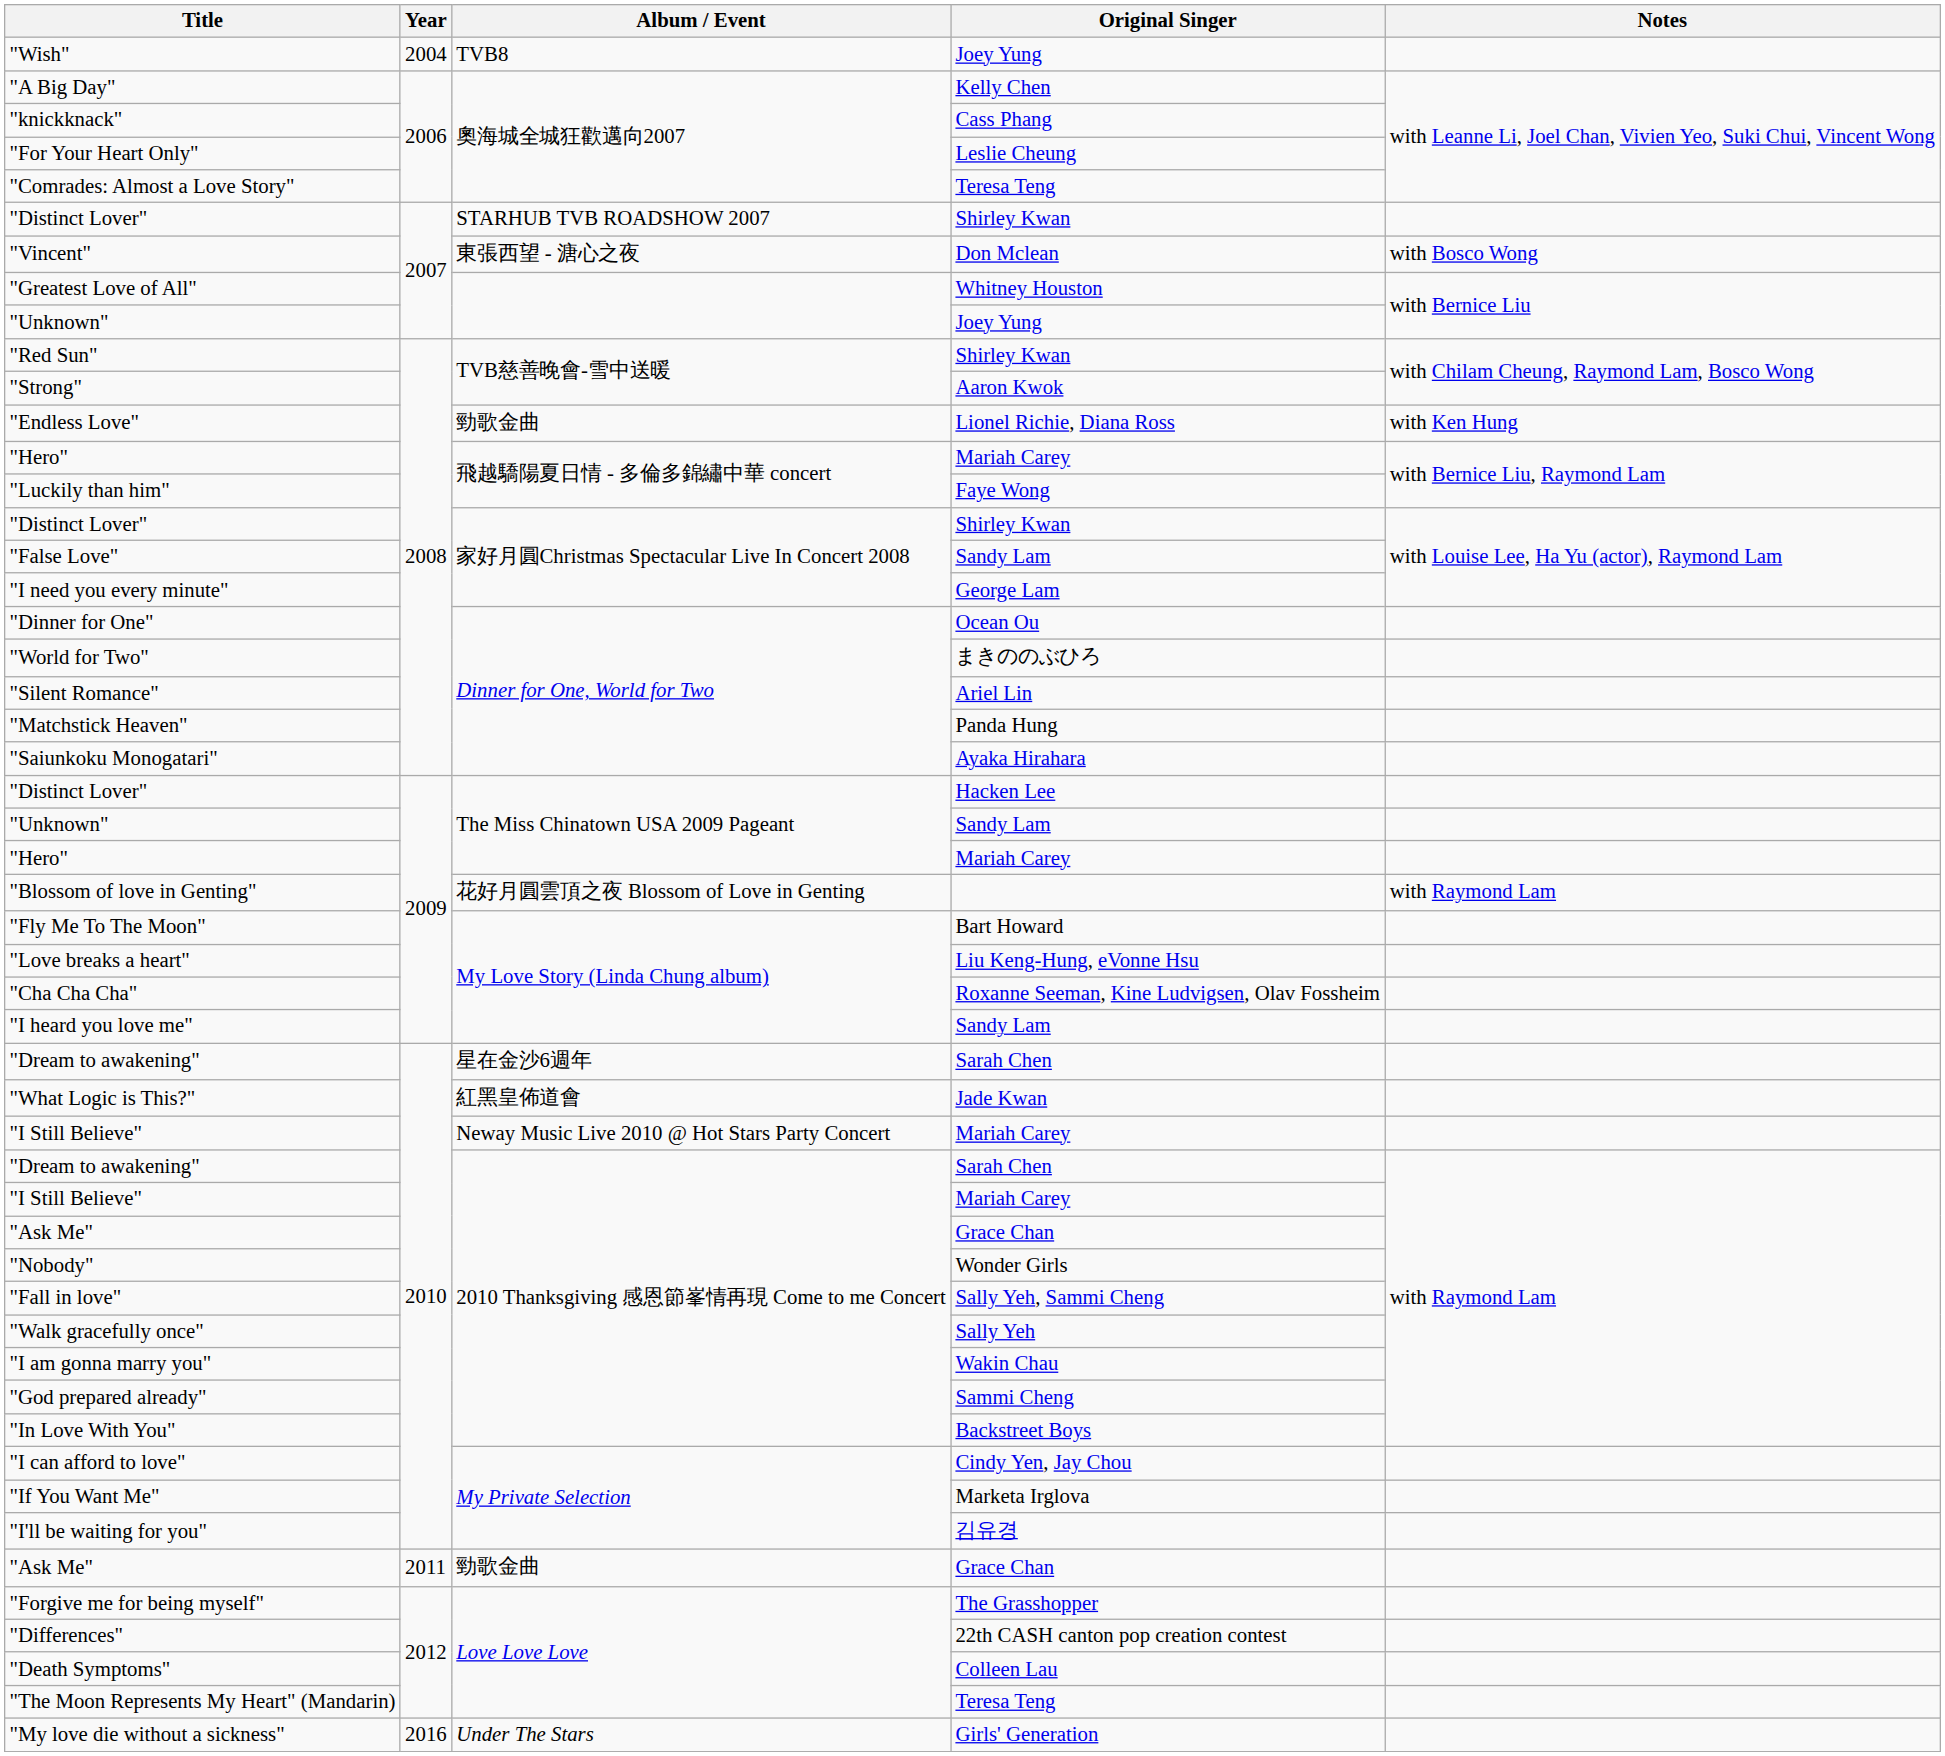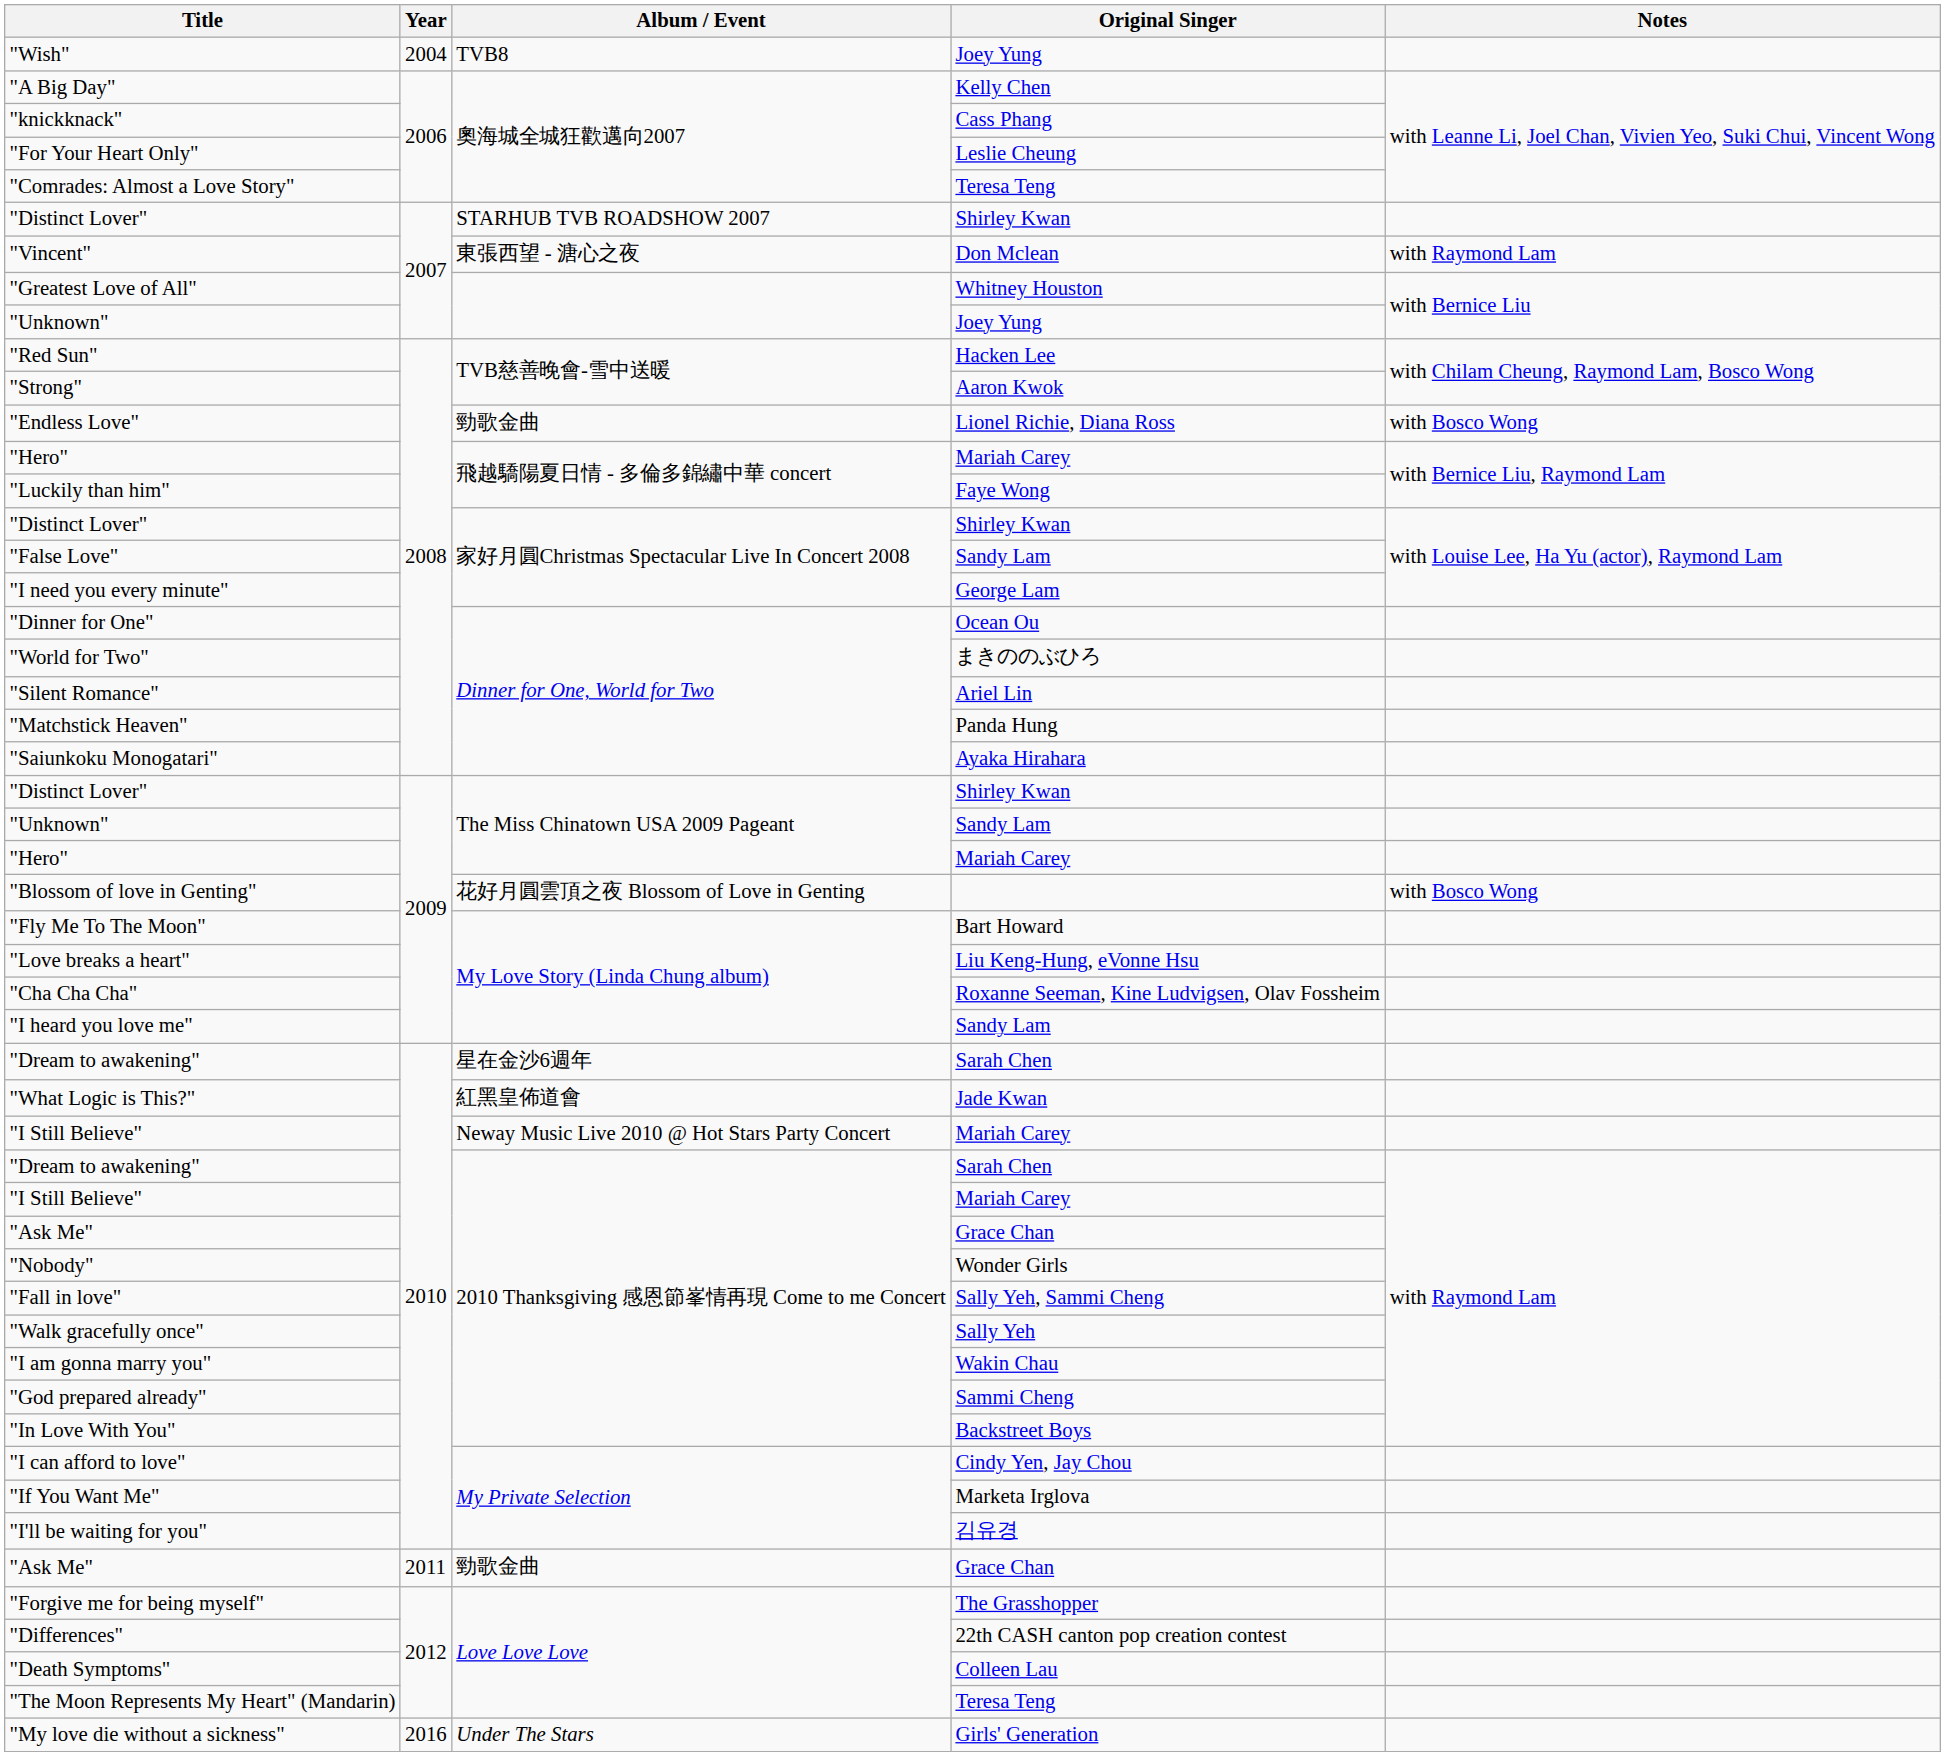"Vincent" | Notes: with Bosco Wong -> with Raymond Lam
"Red Sun" | Original Singer: Shirley Kwan -> Hacken Lee
"Endless Love" | Notes: with Ken Hung -> with Bosco Wong
"Distinct Lover" / The Miss Chinatown USA 2009 Pageant | Original Singer: Hacken Lee -> Shirley Kwan
"Blossom of love in Genting" | Notes: with Raymond Lam -> with Bosco Wong
